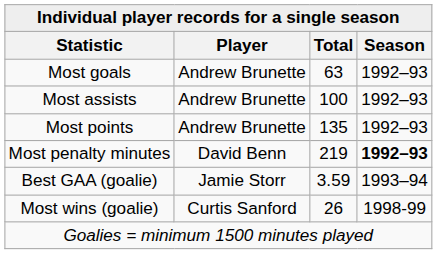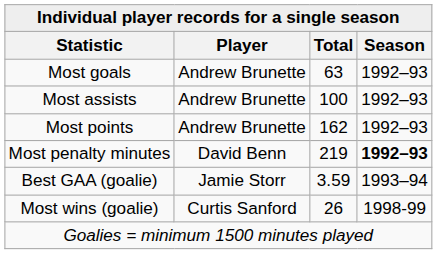Most points | Total: 135 -> 162
